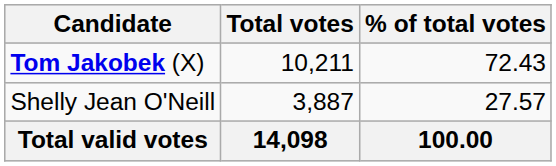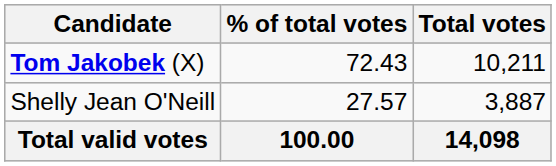columns swapped: Total votes <-> % of total votes
